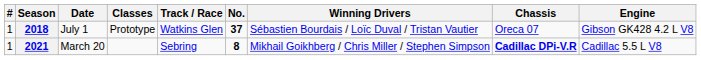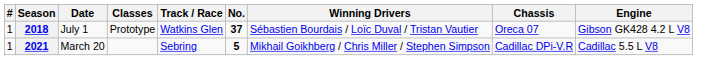2021 | No.: 8 -> 5
2021 | Chassis: bold -> normal
